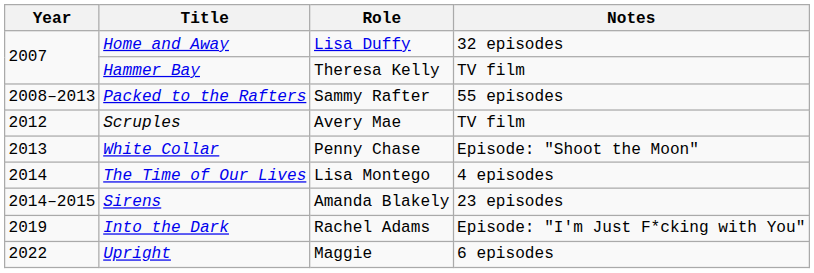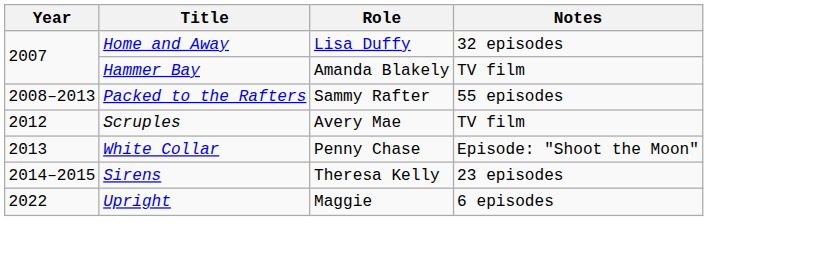Hammer Bay | Role: Theresa Kelly -> Amanda Blakely
- row: 2014 | The Time of Our Lives | Lisa Montego | 4 episodes
Sirens | Role: Amanda Blakely -> Theresa Kelly
- row: 2019 | Into the Dark | Rachel Adams | Episode: "I'm Just F*cking with You"
